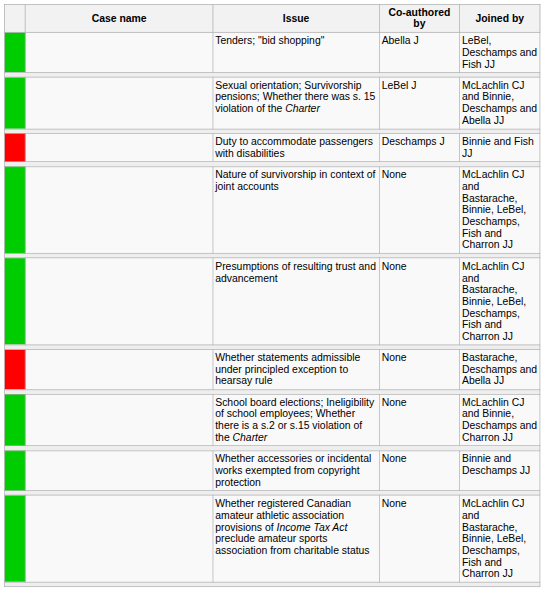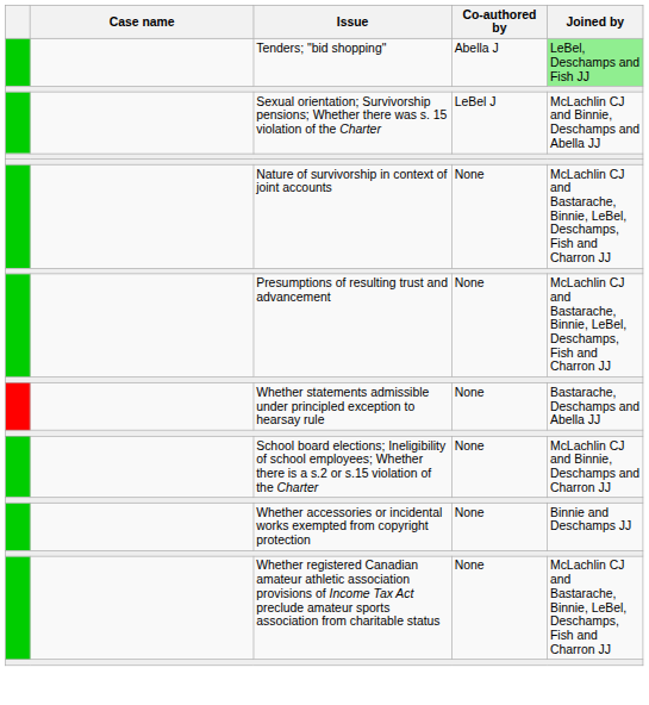Tenders; "bid shopping" | Joined by: no background -> lightgreen background
- row: Duty to accommodate passengers with disabilities | Deschamps J | Binnie and Fish JJ
